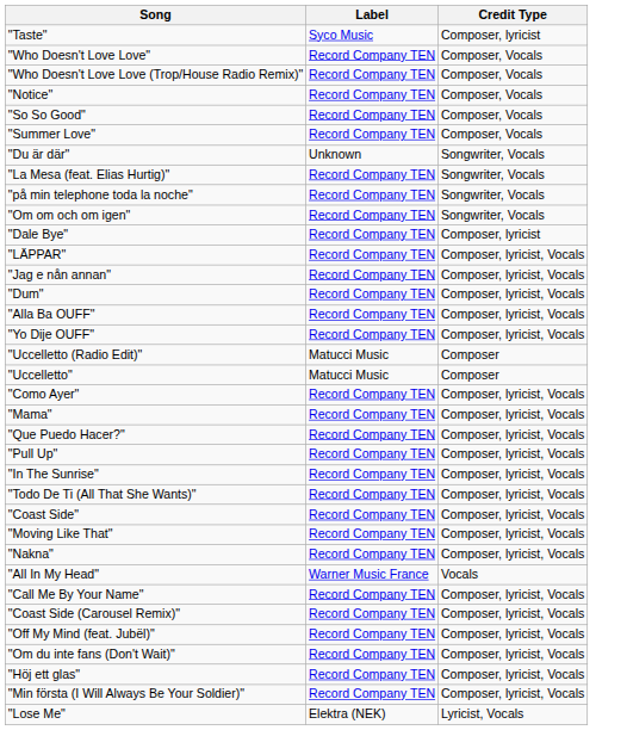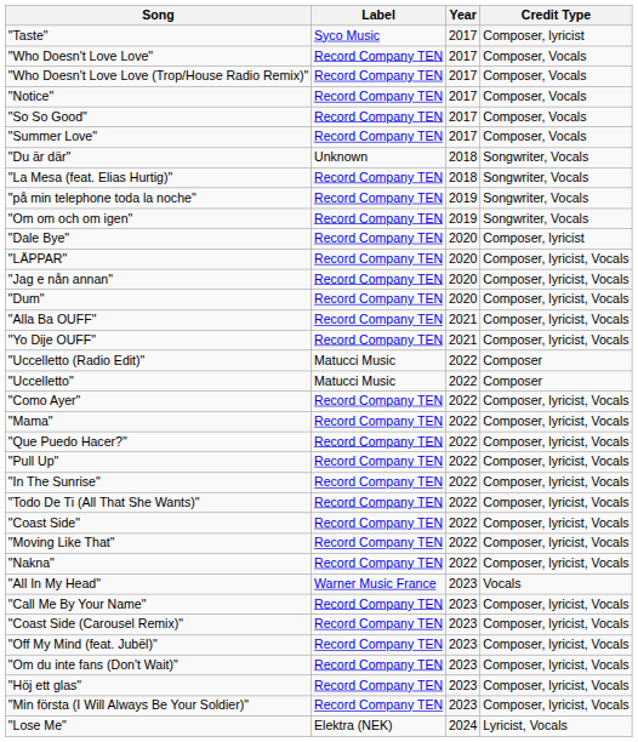+ column: Year | 2017 | 2017 | 2017 | 2017 | 2017 | 2017 | 2018 | 2018 | 2019 | 2019 | 2020 | 2020 | 2020 | 2020 | 2021 | 2021 | 2022 | 2022 | 2022 | 2022 | 2022 | 2022 | 2022 | 2022 | 2022 | 2022 | 2022 | 2023 | 2023 | 2023 | 2023 | 2023 | 2023 | 2023 | 2024
